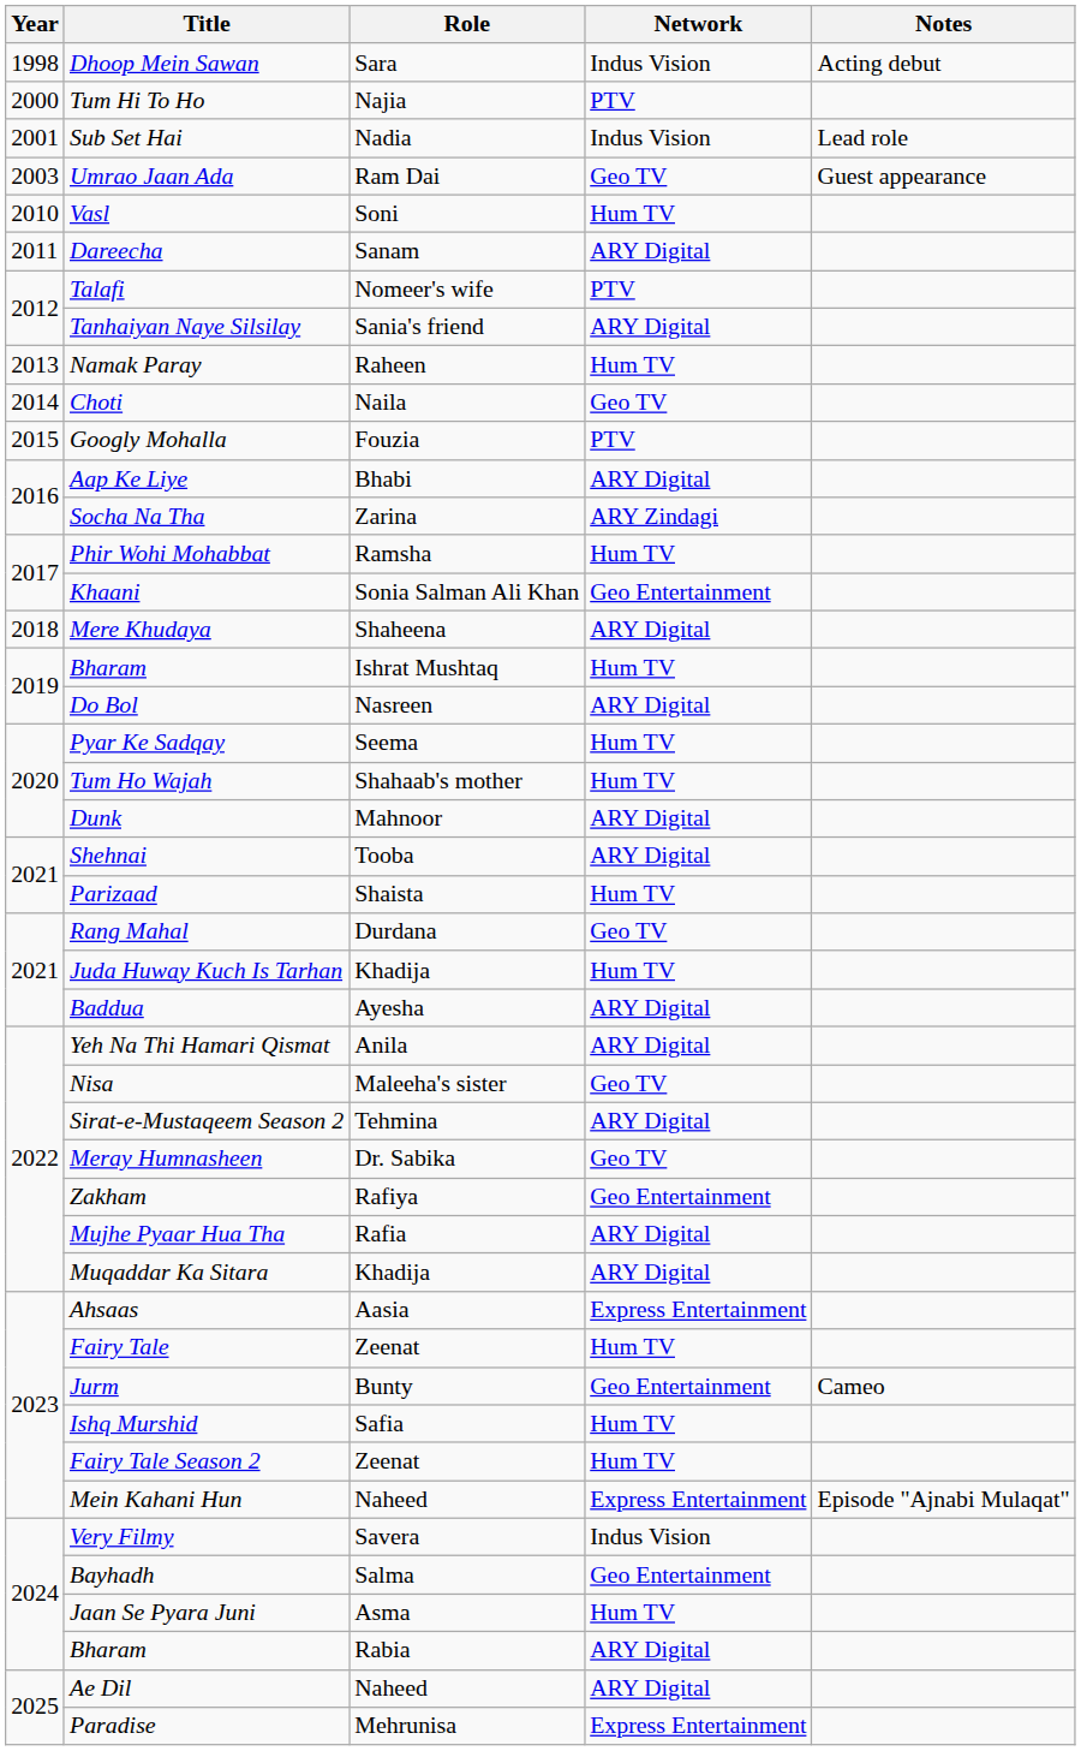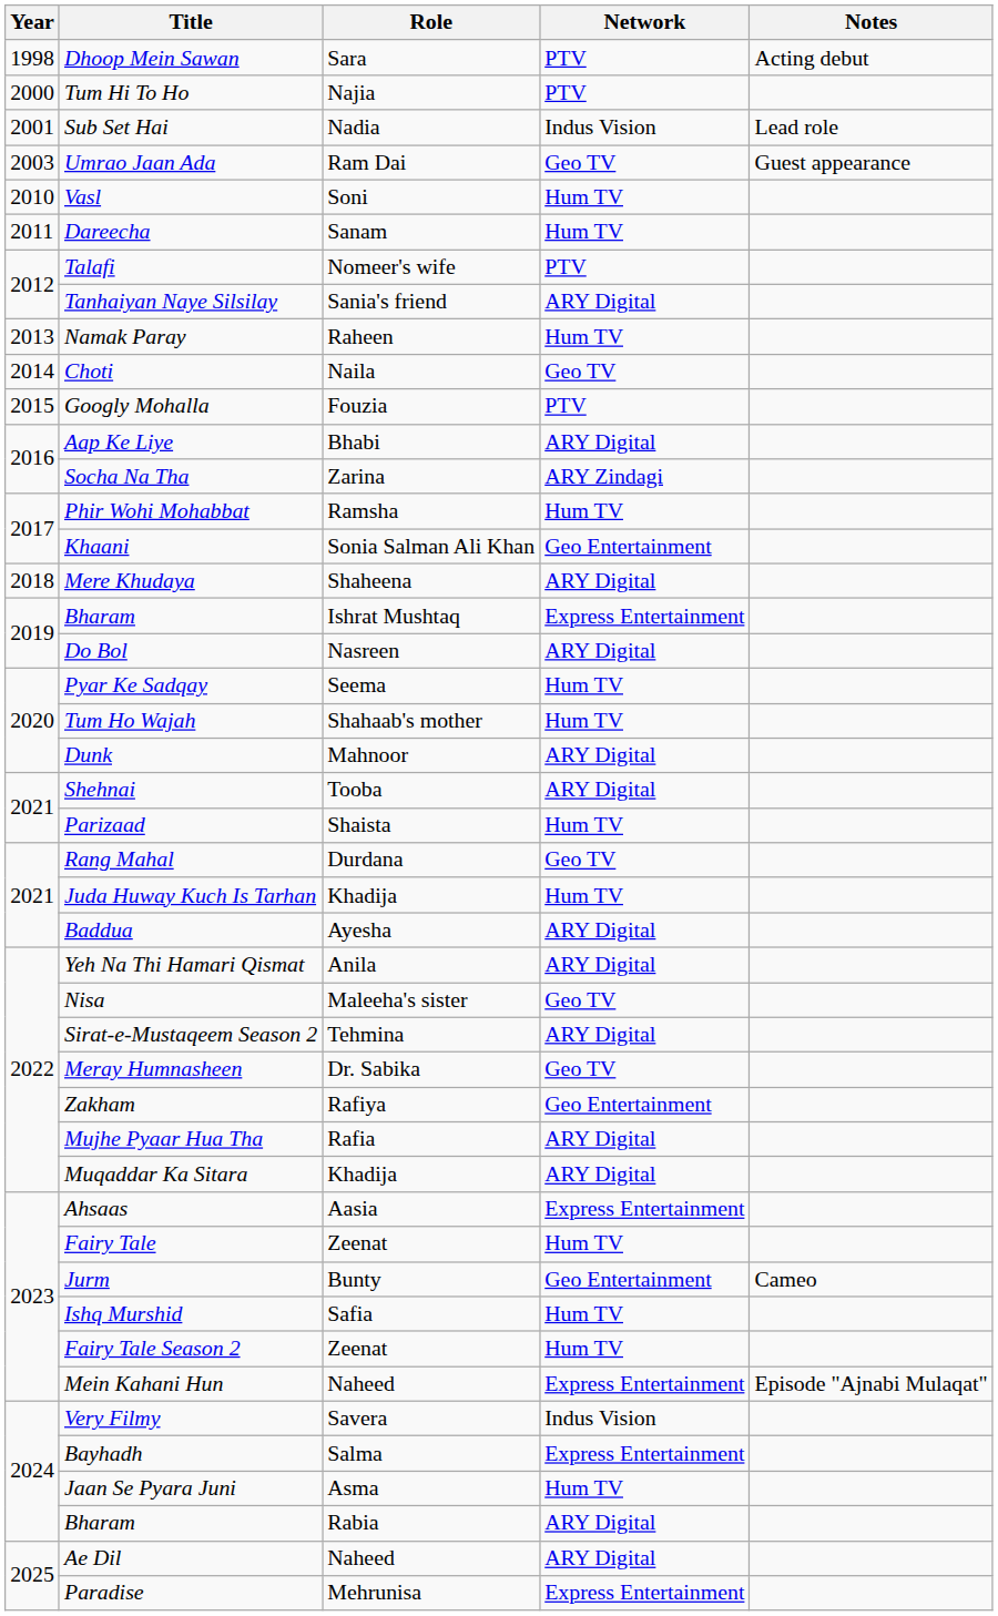Dhoop Mein Sawan | Network: Indus Vision -> PTV
Dareecha | Network: ARY Digital -> Hum TV
Bharam / Ishrat Mushtaq | Network: Hum TV -> Express Entertainment
Bayhadh | Network: Geo Entertainment -> Express Entertainment
